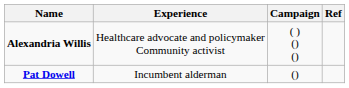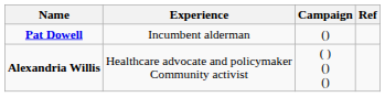rows swapped: Pat Dowell <-> Alexandria Willis
